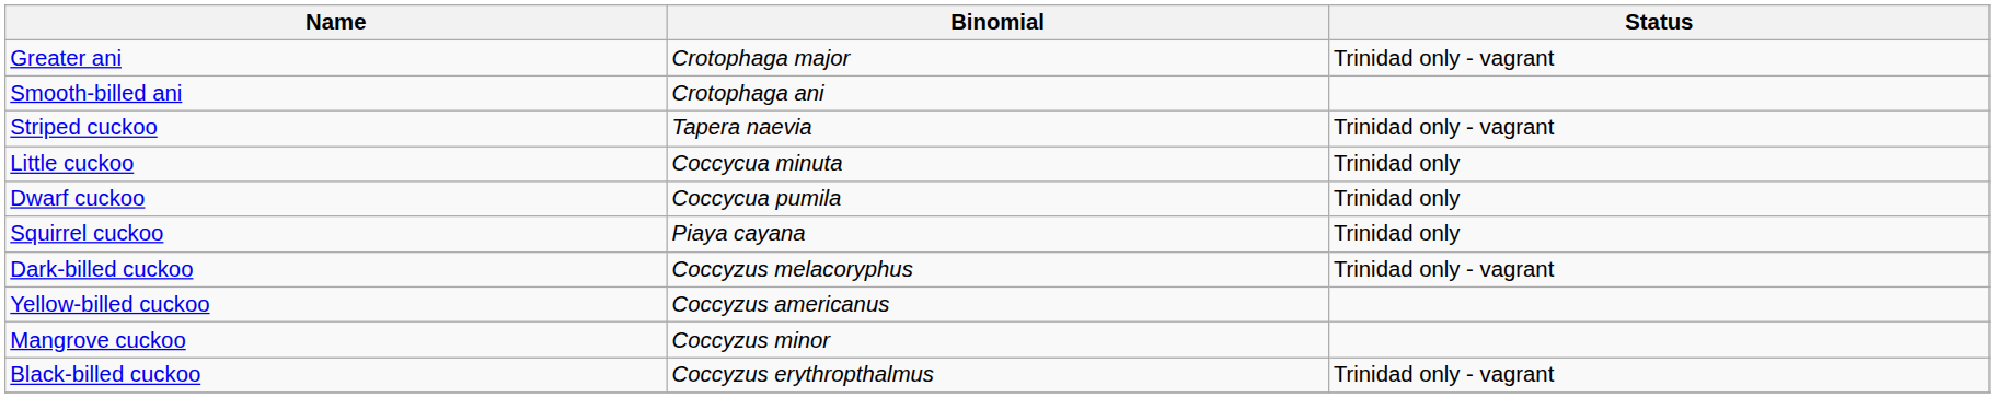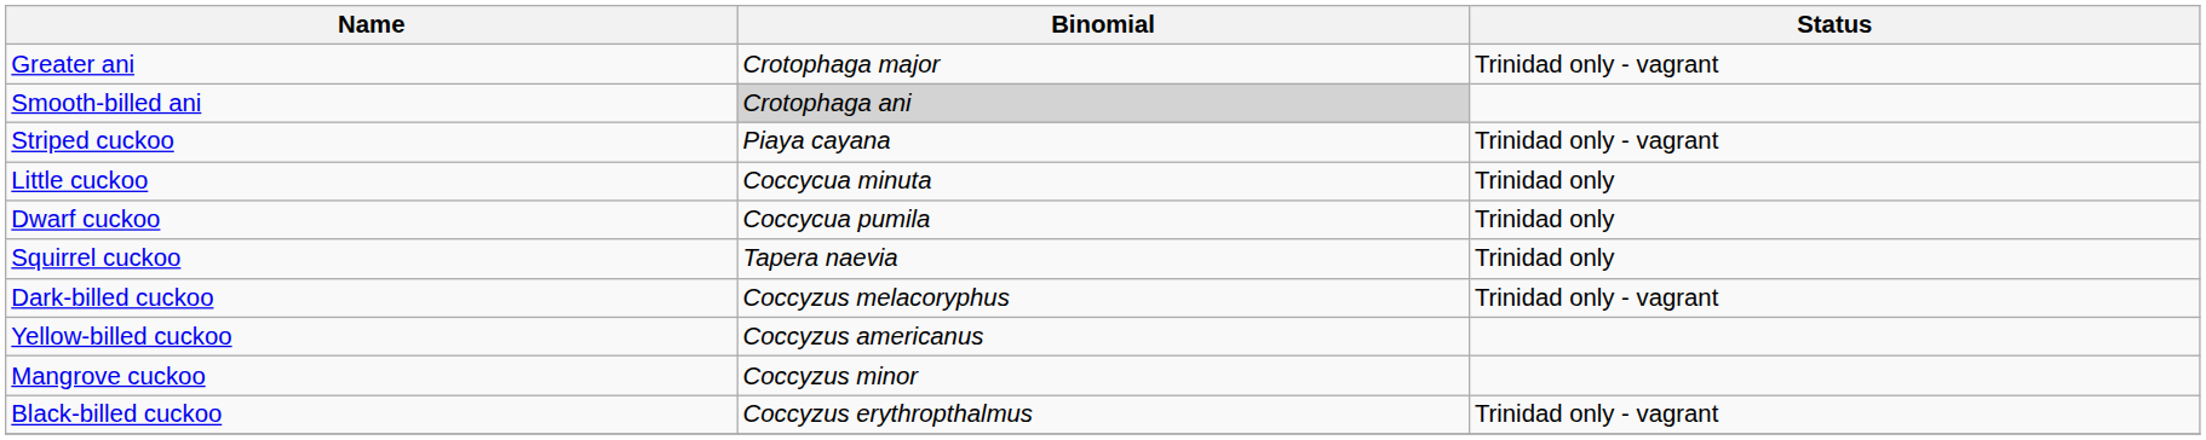Smooth-billed ani | Binomial: no background -> lightgrey background
Striped cuckoo | Binomial: Tapera naevia -> Piaya cayana
Squirrel cuckoo | Binomial: Piaya cayana -> Tapera naevia
